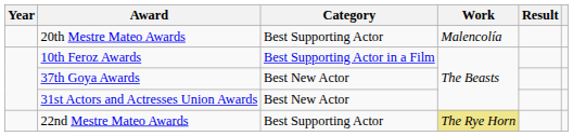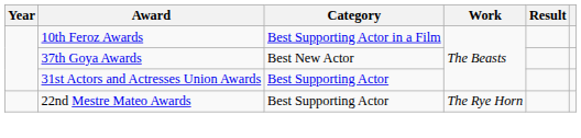- row: 20th Mestre Mateo Awards | Best Supporting Actor | Malencolía
31st Actors and Actresses Union Awards | Category: Best New Actor -> Best Supporting Actor
22nd Mestre Mateo Awards | Work: khaki background -> no background
